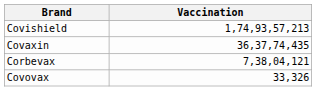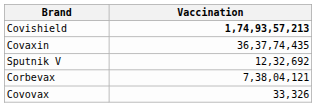Covishield | Vaccination: normal -> bold
+ row: Sputnik V | 12,32,692
